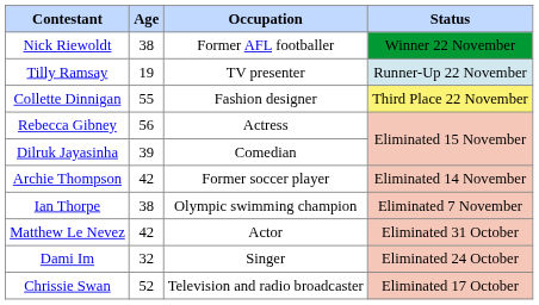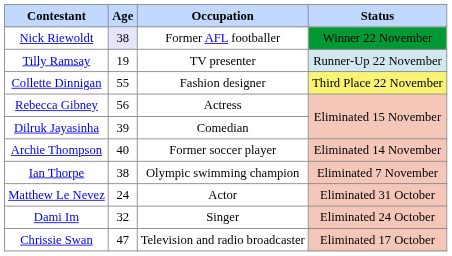Nick Riewoldt | Age: no background -> lavender background
Archie Thompson | Age: 42 -> 40
Matthew Le Nevez | Age: 42 -> 24
Chrissie Swan | Age: 52 -> 47
